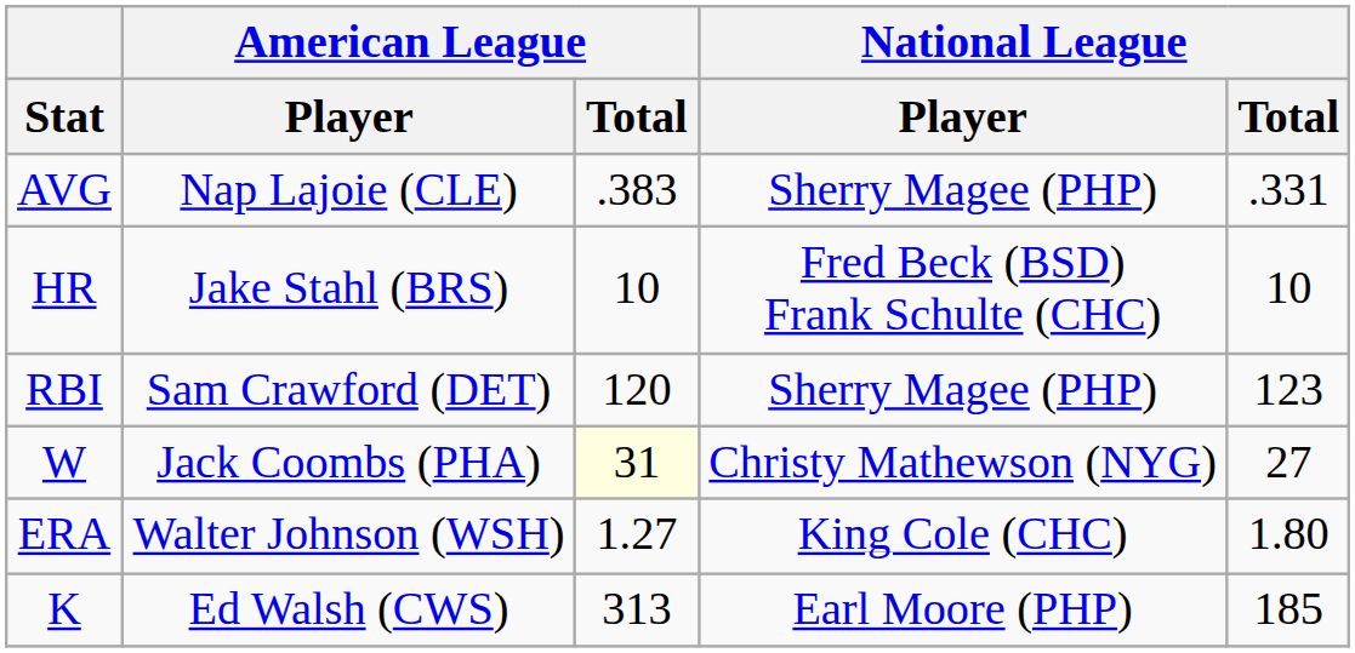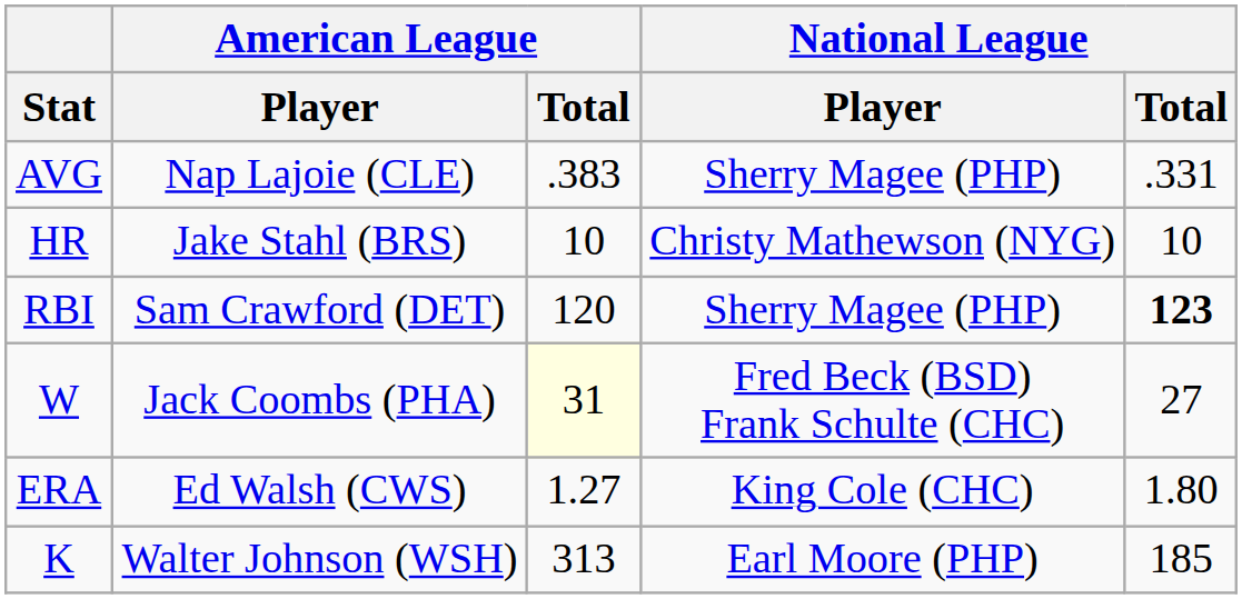HR | National League / Player: Fred Beck (BSD) Frank Schulte (CHC) -> Christy Mathewson (NYG)
RBI | National League / Total: normal -> bold
W | National League / Player: Christy Mathewson (NYG) -> Fred Beck (BSD) Frank Schulte (CHC)
ERA | American League / Player: Walter Johnson (WSH) -> Ed Walsh (CWS)
K | American League / Player: Ed Walsh (CWS) -> Walter Johnson (WSH)
